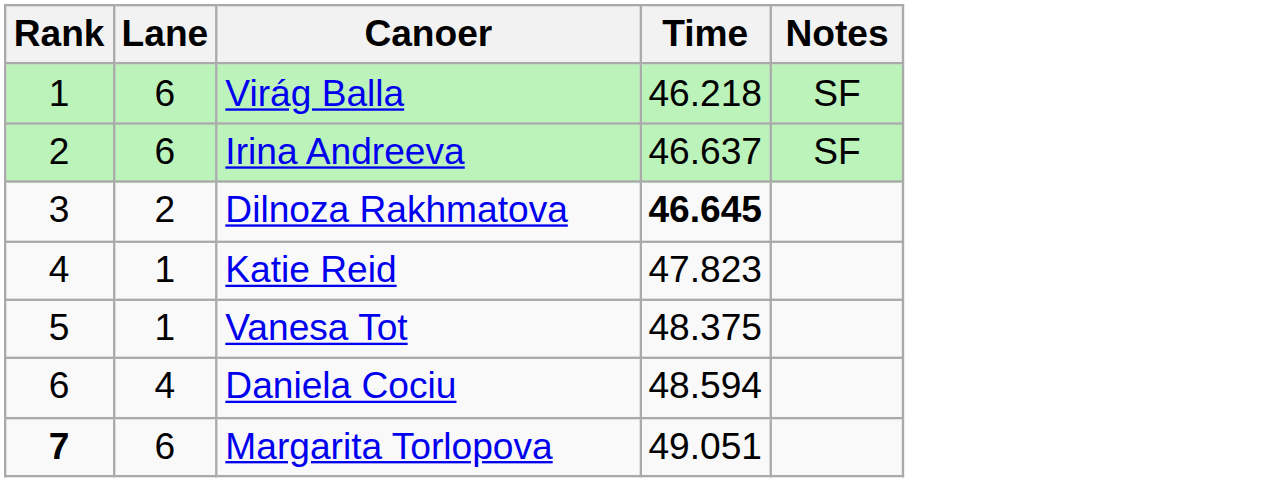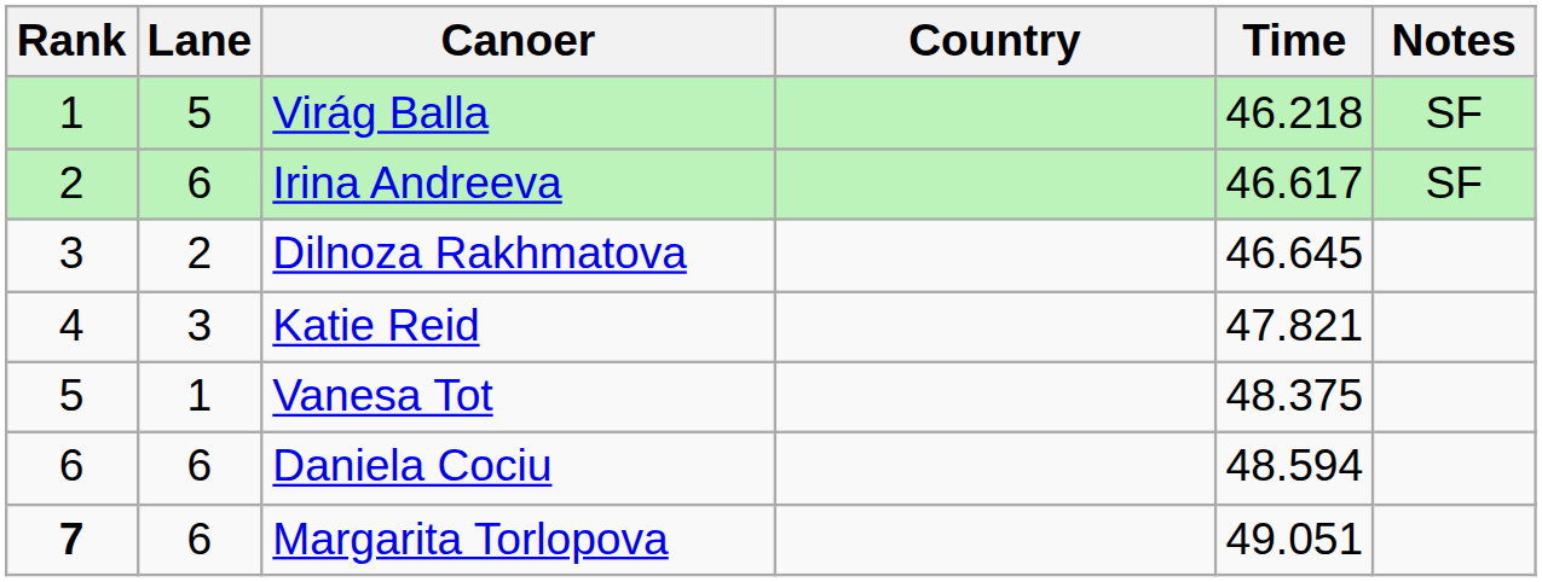+ column: Country
Virág Balla | Lane: 6 -> 5
Irina Andreeva | Time: 46.637 -> 46.617
Dilnoza Rakhmatova | Time: bold -> normal
Katie Reid | Lane: 1 -> 3
Katie Reid | Time: 47.823 -> 47.821
Daniela Cociu | Lane: 4 -> 6
